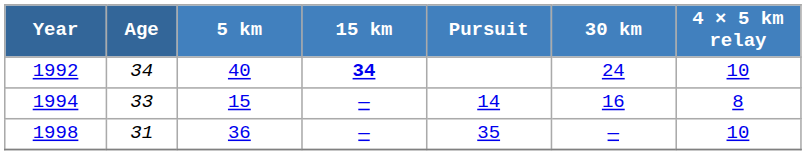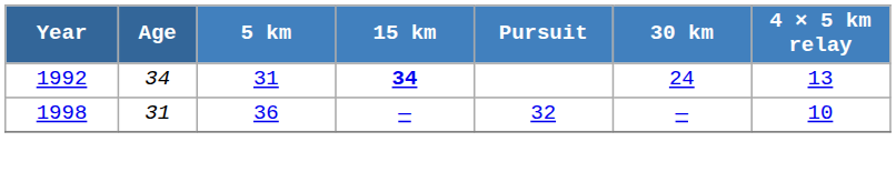1992 | 5 km: 40 -> 31
1992 | 4 × 5 km relay: 10 -> 13
- row: 1994 | 33 | 15 | — | 14 | 16 | 8
1998 | Pursuit: 35 -> 32
